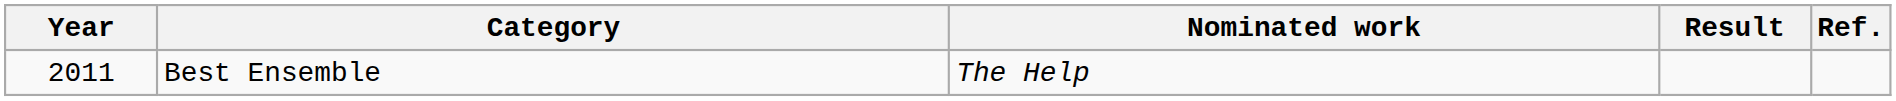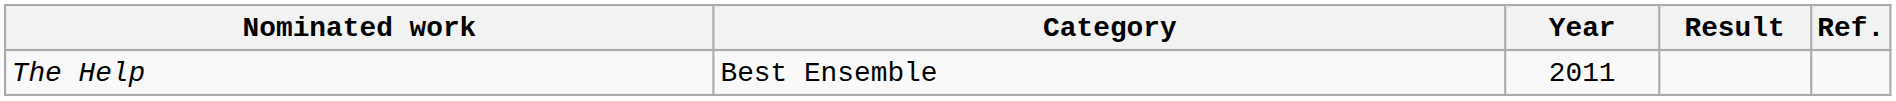columns swapped: Year <-> Nominated work
